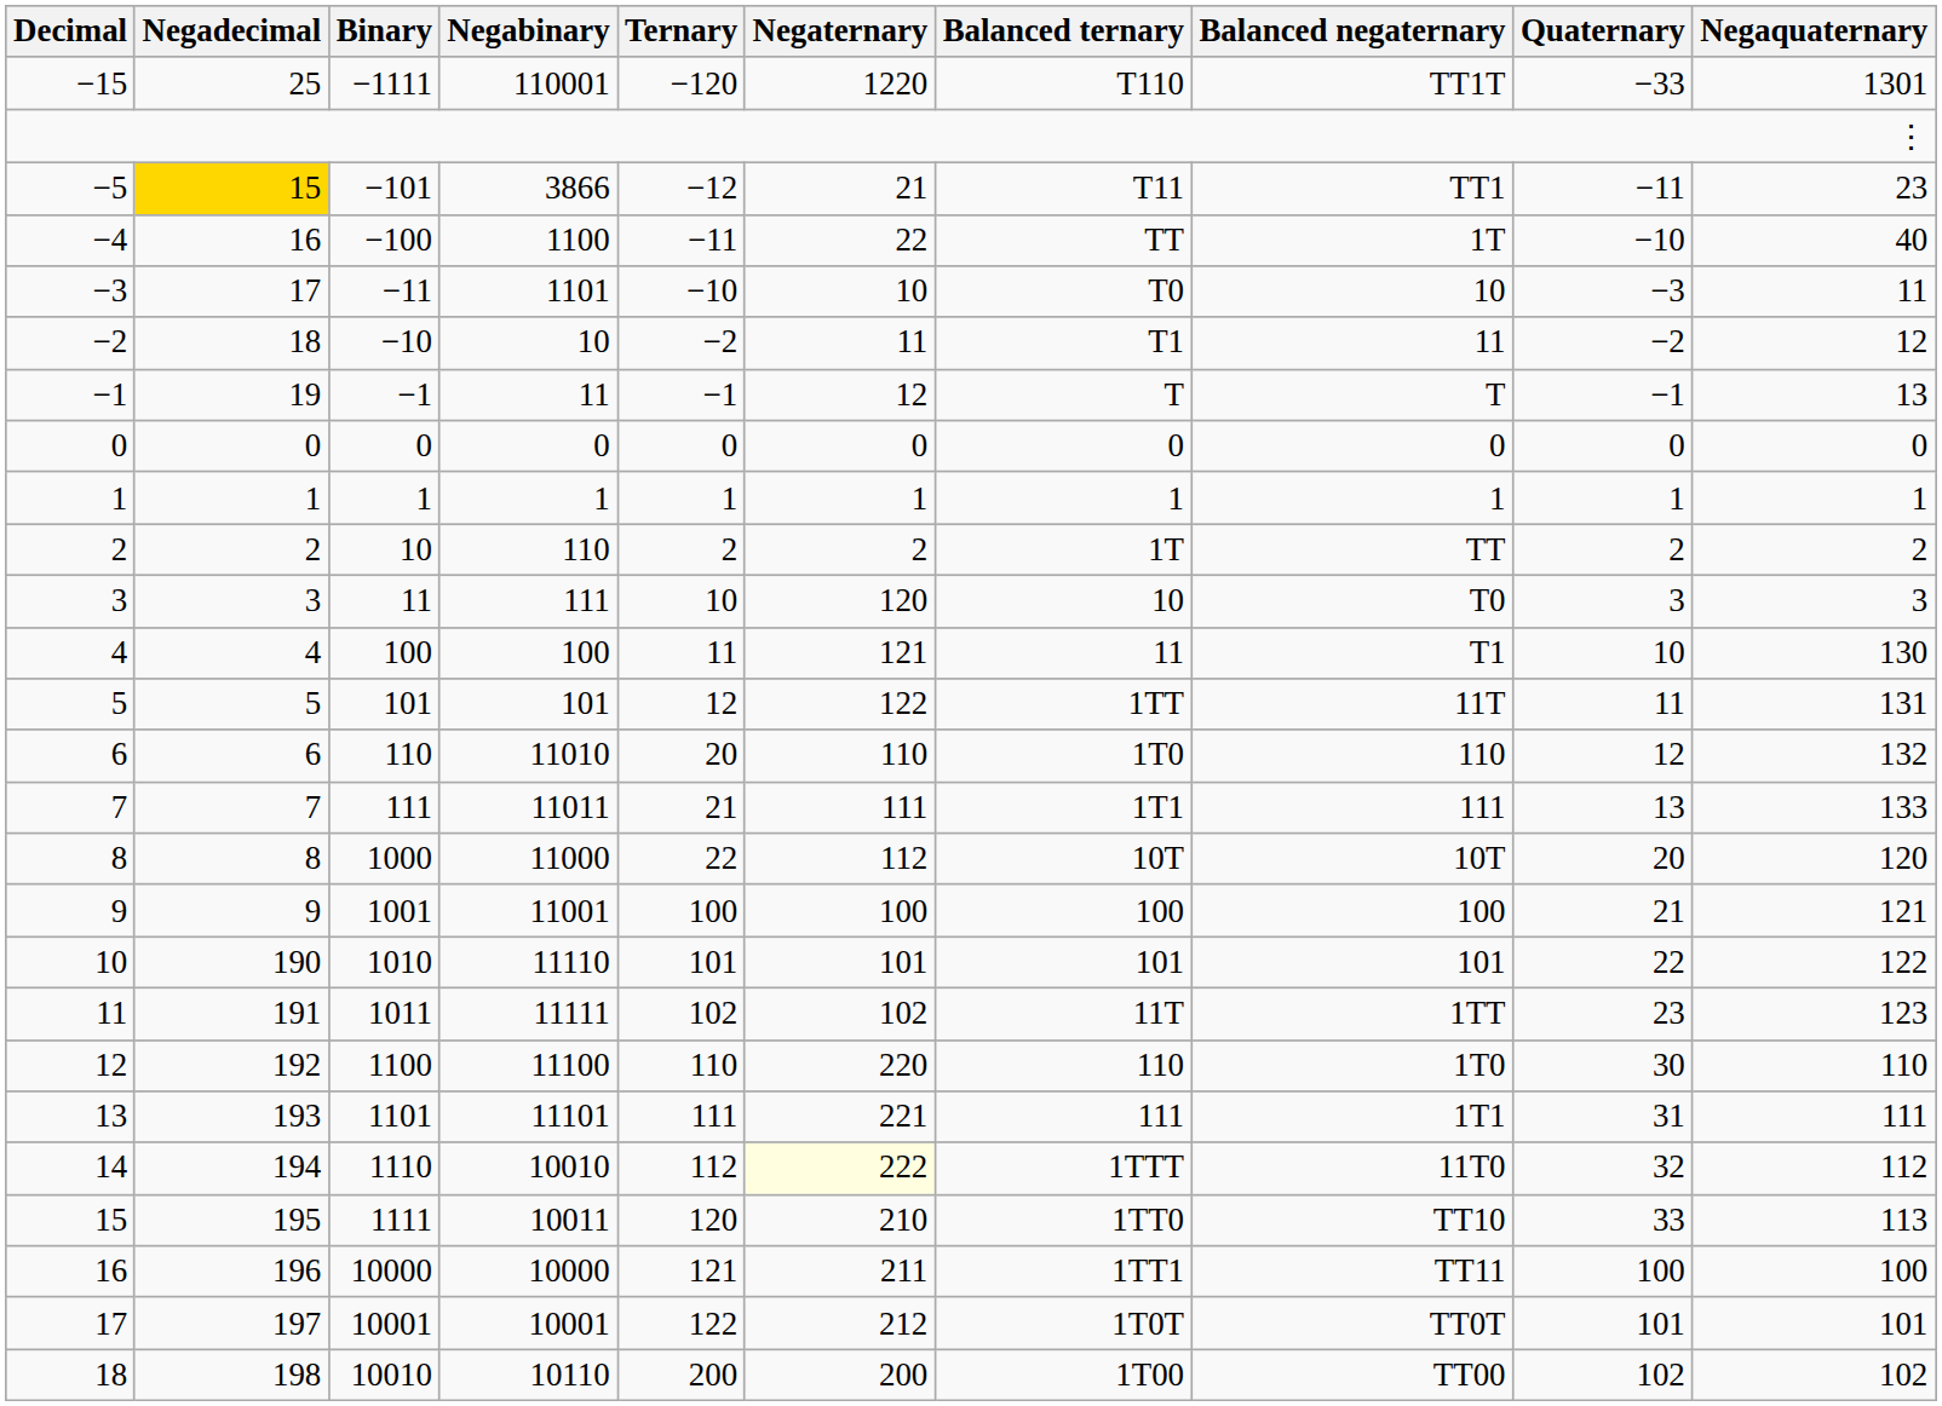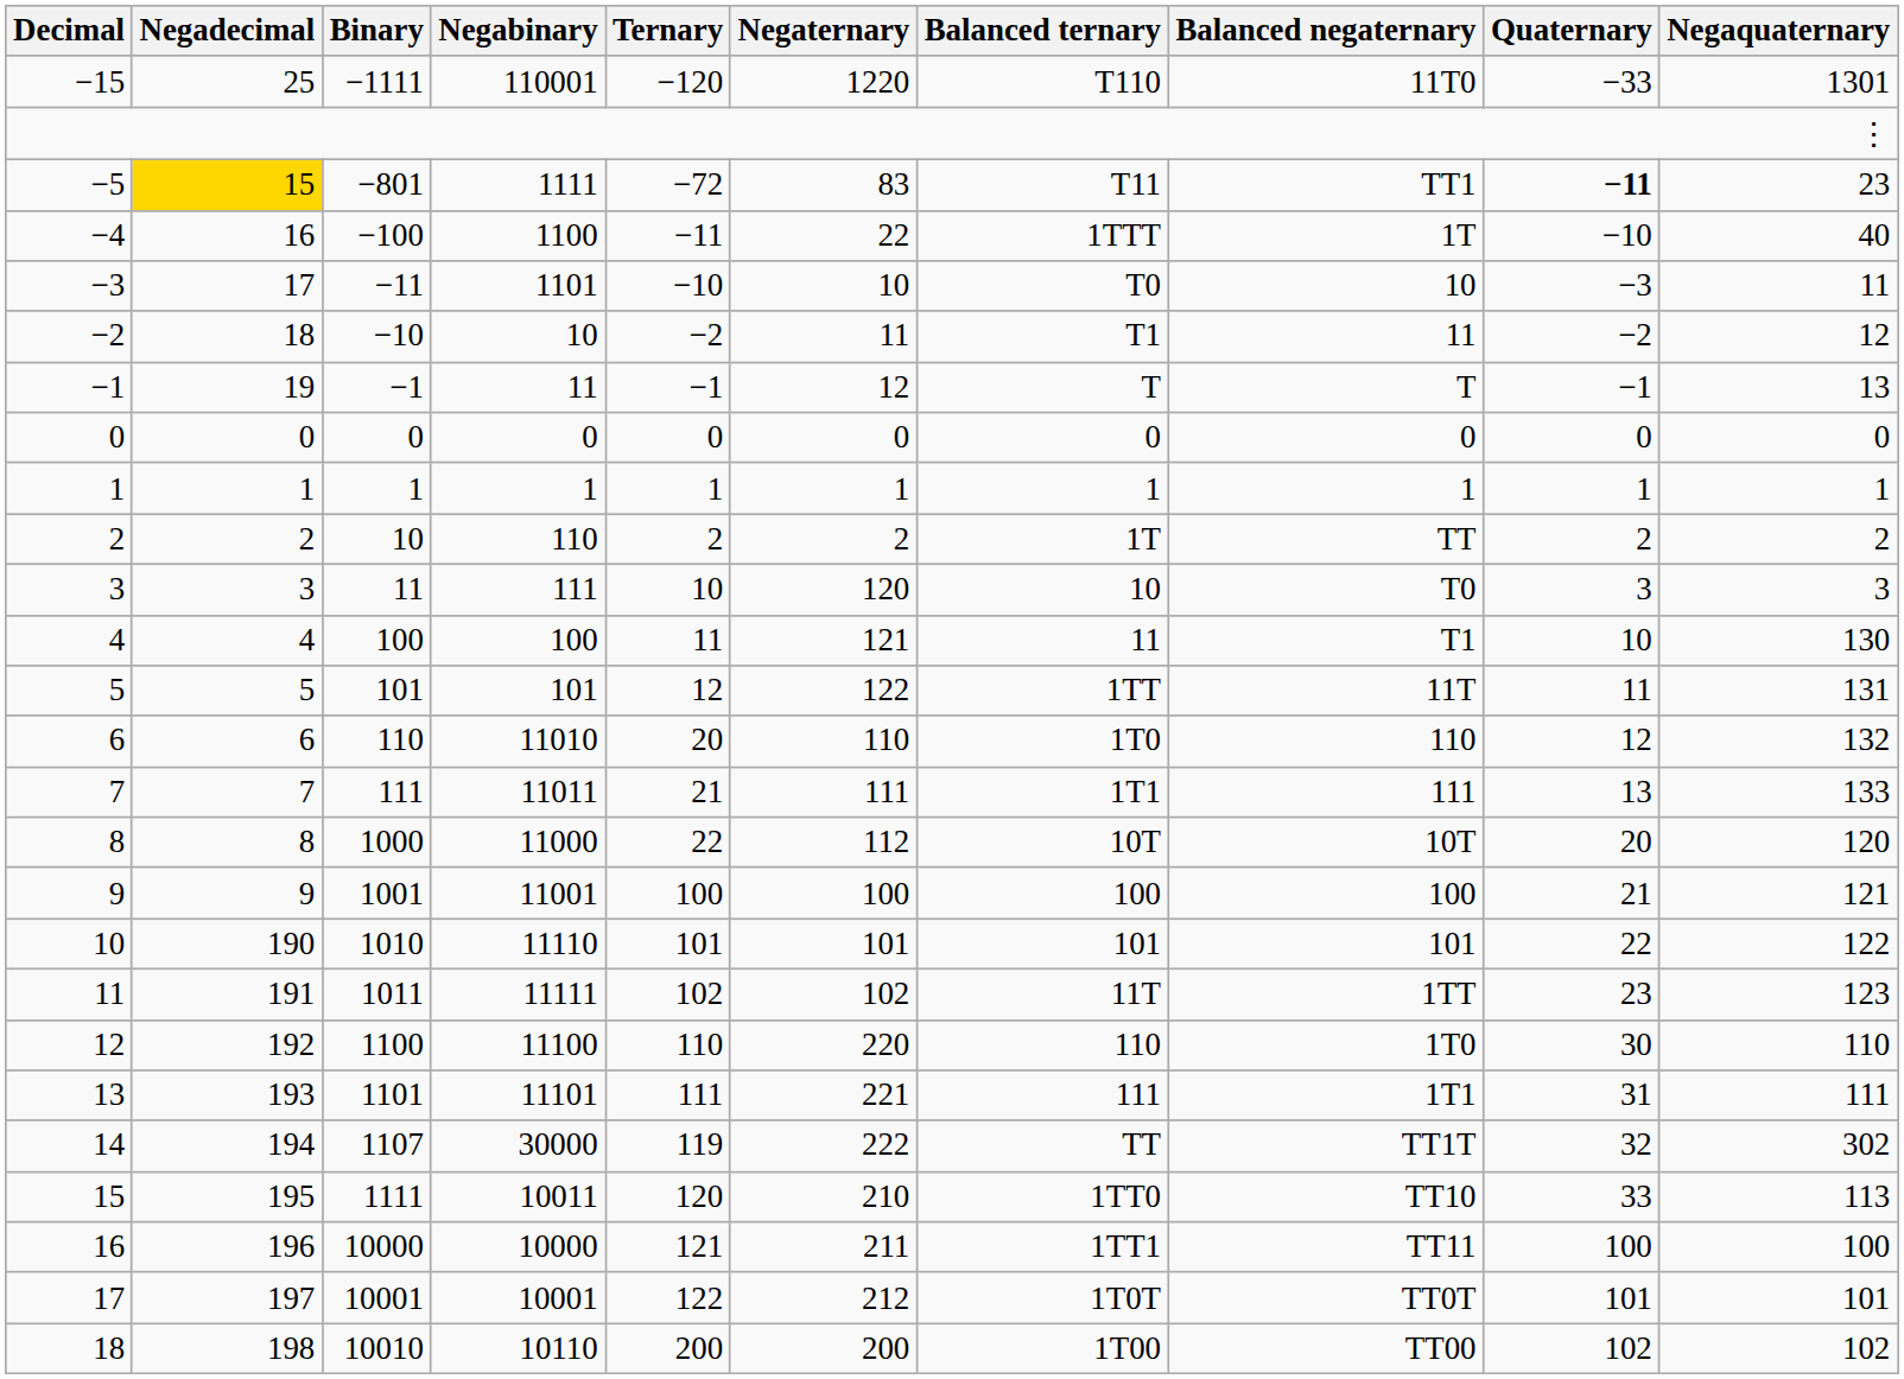−15 | Balanced negaternary: TT1T -> 11T0
−5 | Binary: −101 -> −801
−5 | Negabinary: 3866 -> 1111
−5 | Ternary: −12 -> −72
−5 | Negaternary: 21 -> 83
−5 | Quaternary: normal -> bold
−4 | Balanced ternary: TT -> 1TTT
14 | Binary: 1110 -> 1107
14 | Negabinary: 10010 -> 30000
14 | Ternary: 112 -> 119
14 | Negaternary: lightyellow background -> no background
14 | Balanced ternary: 1TTT -> TT
14 | Balanced negaternary: 11T0 -> TT1T
14 | Negaquaternary: 112 -> 302
